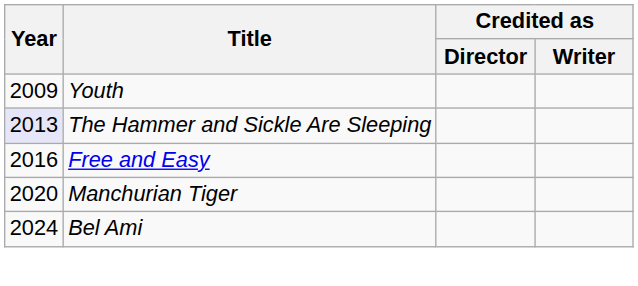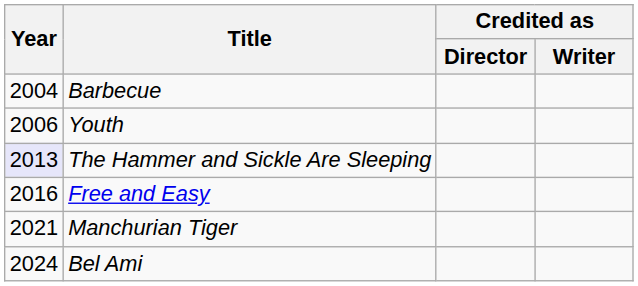+ row: 2004 | Barbecue
Youth | Year: 2009 -> 2006
Manchurian Tiger | Year: 2020 -> 2021
